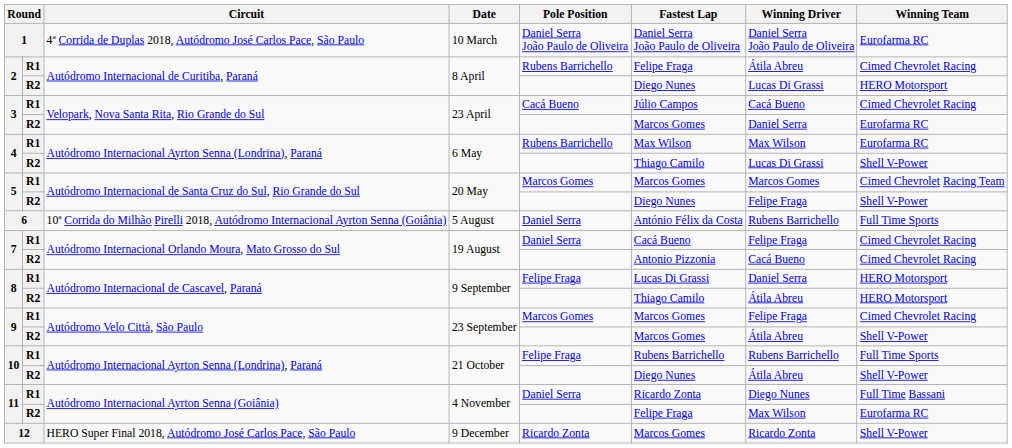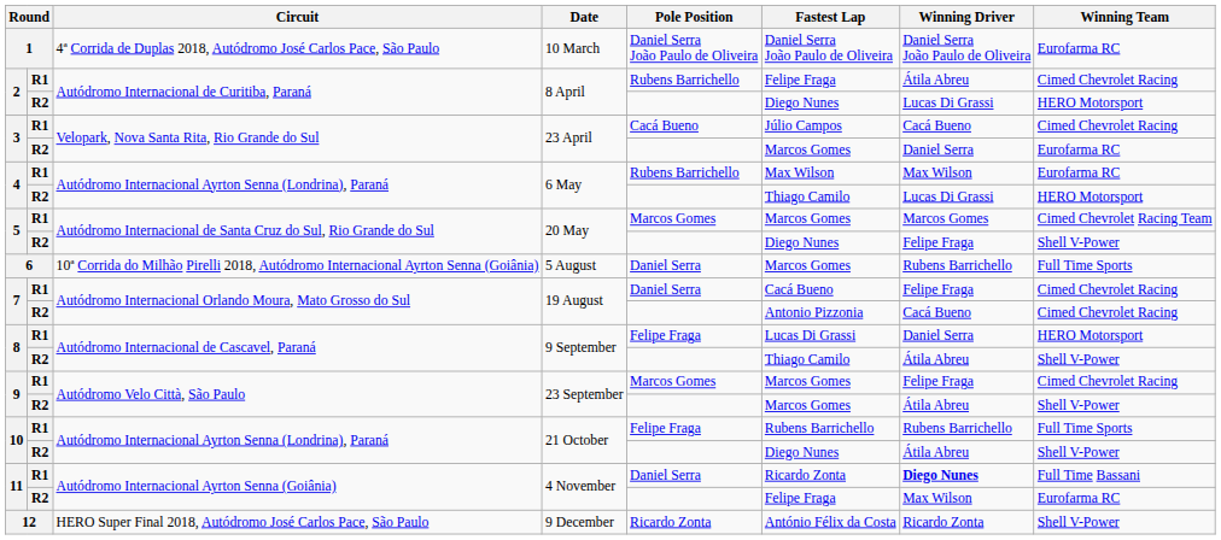4 / R2 | Winning Team: Shell V-Power -> HERO Motorsport
6 | Fastest Lap: António Félix da Costa -> Marcos Gomes
8 / R2 | Winning Team: HERO Motorsport -> Shell V-Power
11 / R1 | Winning Driver: normal -> bold
12 | Fastest Lap: Marcos Gomes -> António Félix da Costa
